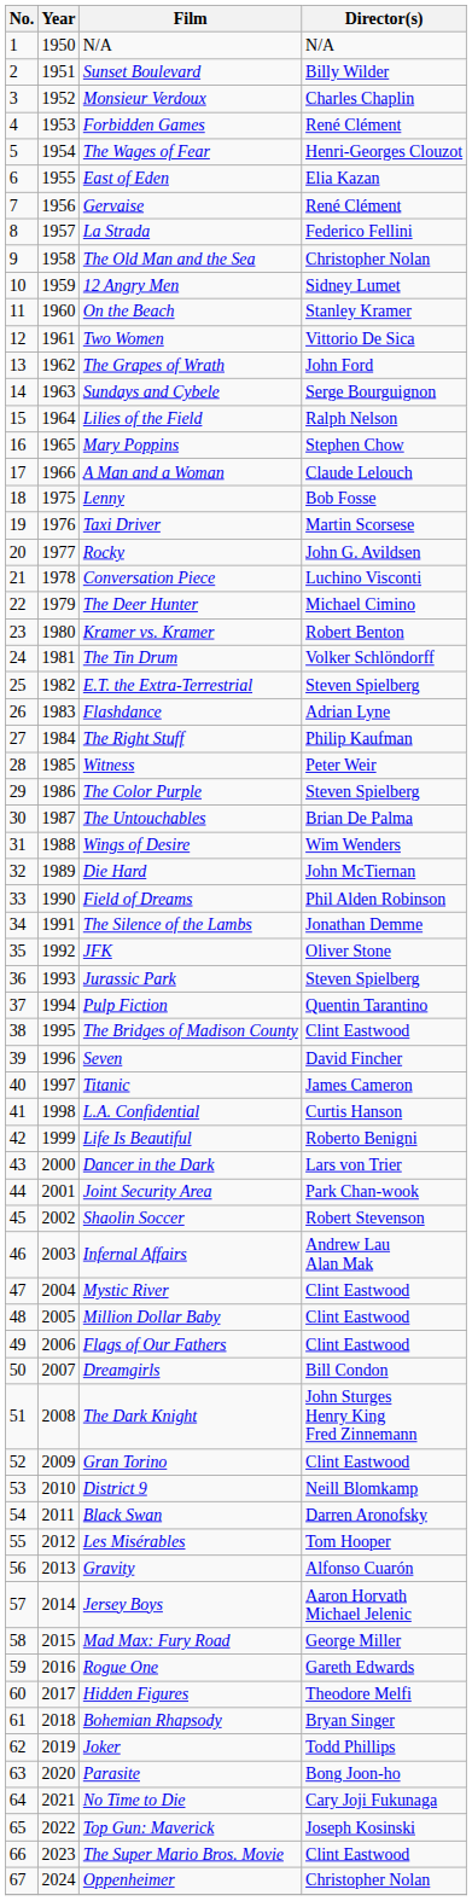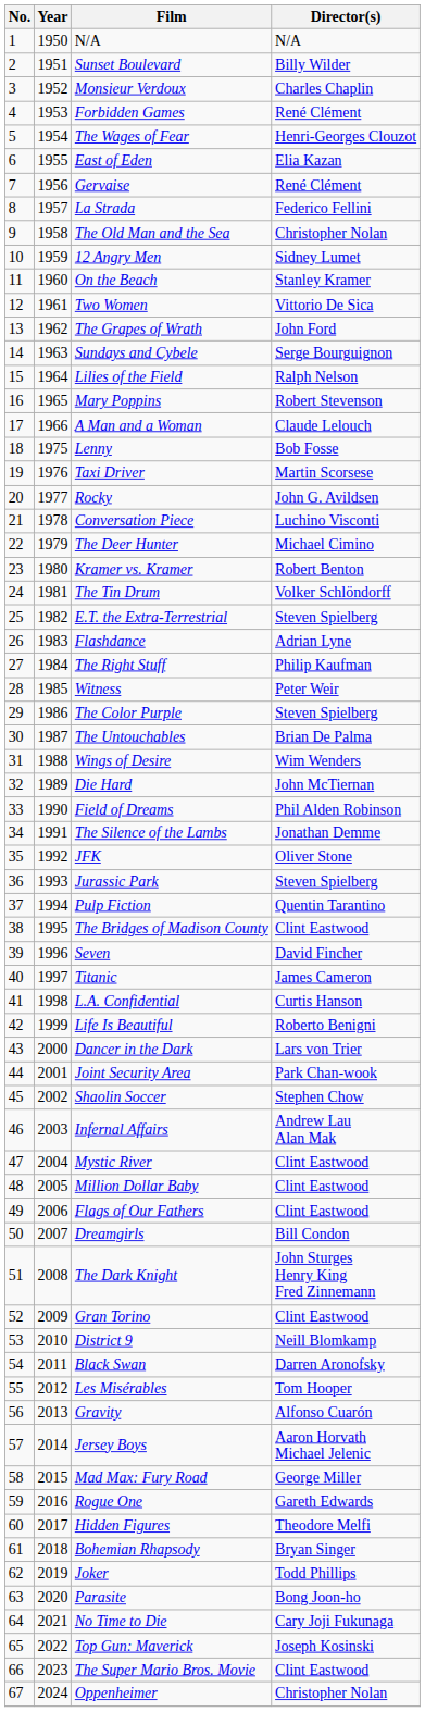Mary Poppins | Director(s): Stephen Chow -> Robert Stevenson
Shaolin Soccer | Director(s): Robert Stevenson -> Stephen Chow
